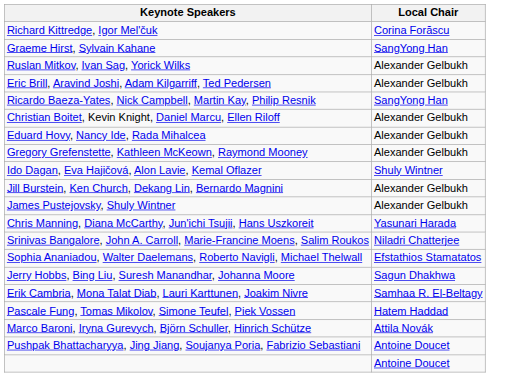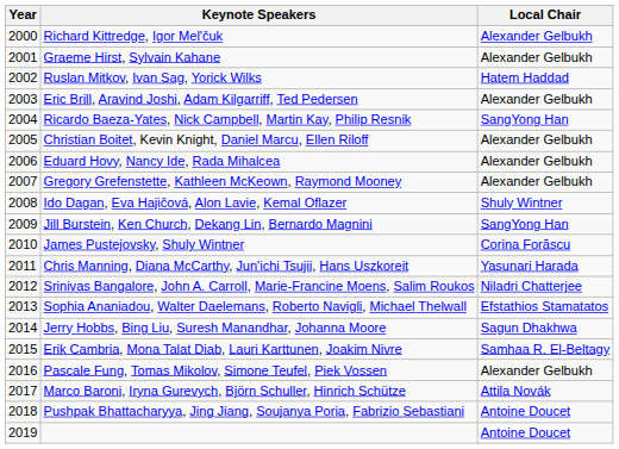+ column: Year | 2000 | 2001 | 2002 | 2003 | 2004 | 2005 | 2006 | 2007 | 2008 | 2009 | 2010 | 2011 | 2012 | 2013 | 2014 | 2015 | 2016 | 2017 | 2018 | 2019
Richard Kittredge, Igor Mel'čuk | Local Chair: Corina Forăscu -> Alexander Gelbukh
Graeme Hirst, Sylvain Kahane | Local Chair: SangYong Han -> Alexander Gelbukh
Ruslan Mitkov, Ivan Sag, Yorick Wilks | Local Chair: Alexander Gelbukh -> Hatem Haddad
Jill Burstein, Ken Church, Dekang Lin, Bernardo Magnini | Local Chair: Alexander Gelbukh -> SangYong Han
James Pustejovsky, Shuly Wintner | Local Chair: Alexander Gelbukh -> Corina Forăscu
Pascale Fung, Tomas Mikolov, Simone Teufel, Piek Vossen | Local Chair: Hatem Haddad -> Alexander Gelbukh
